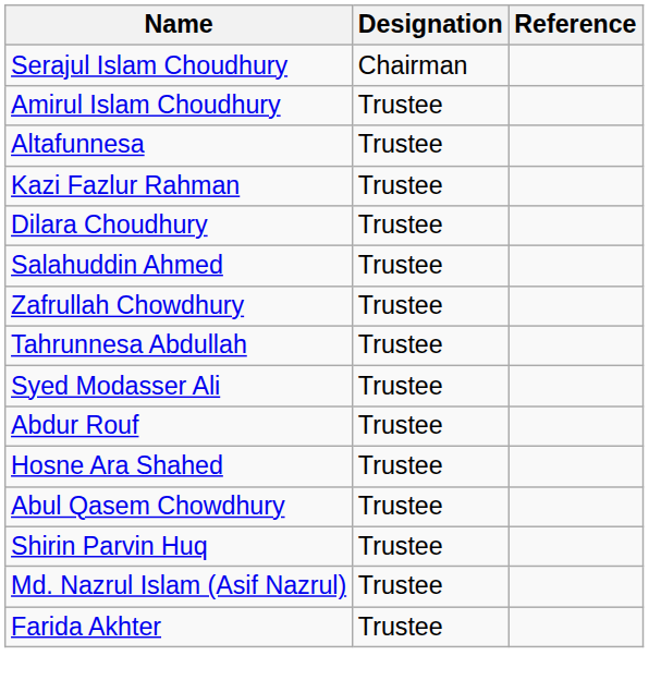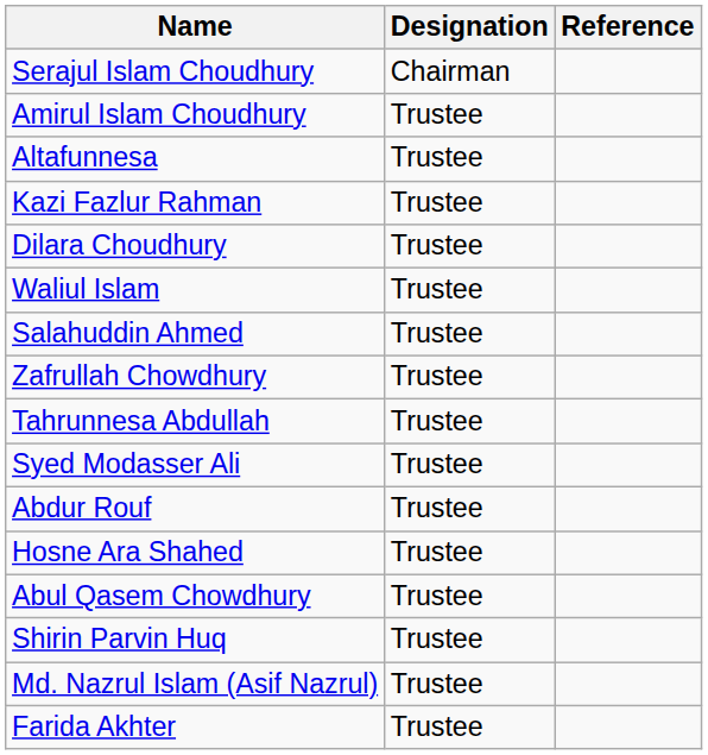+ row: Waliul Islam | Trustee
